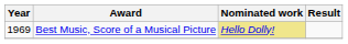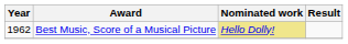Best Music, Score of a Musical Picture | Year: 1969 -> 1962
